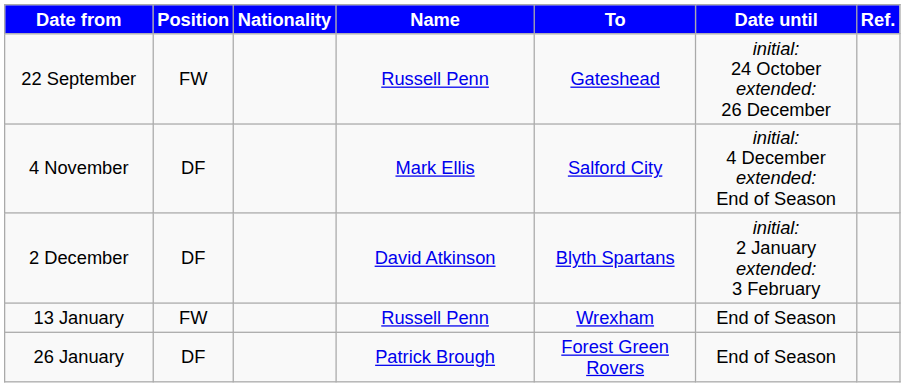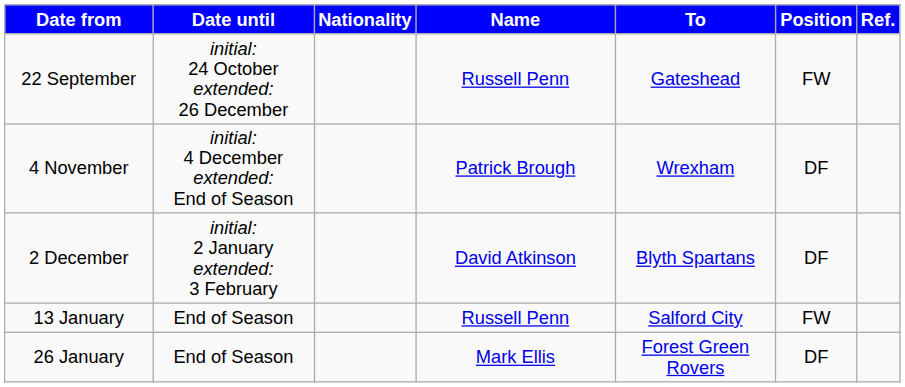columns swapped: Position <-> Date until
4 November | Name: Mark Ellis -> Patrick Brough
4 November | To: Salford City -> Wrexham
13 January | To: Wrexham -> Salford City
26 January | Name: Patrick Brough -> Mark Ellis
